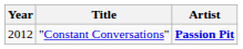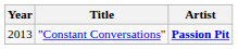"Constant Conversations" | Year: 2012 -> 2013
